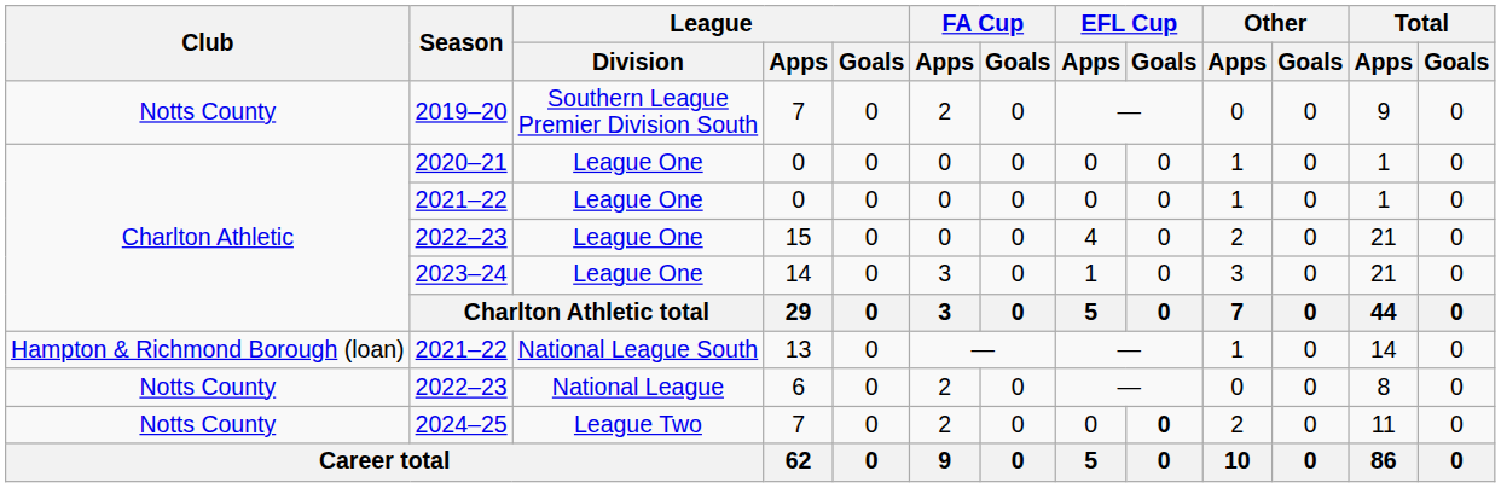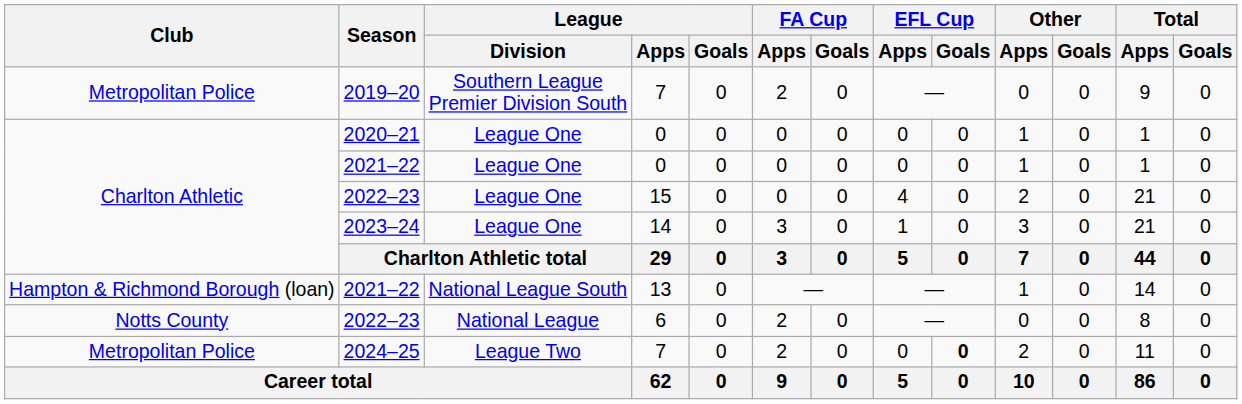2019–20 | Club: Notts County -> Metropolitan Police
2024–25 | Club: Notts County -> Metropolitan Police
